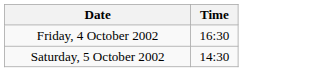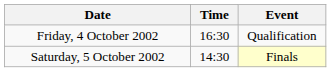+ column: Event | Qualification | Finals
